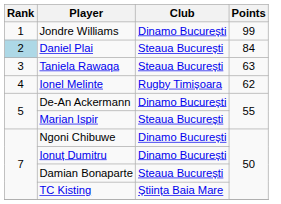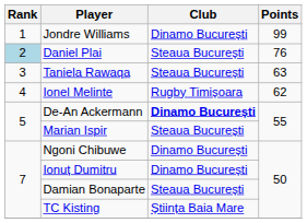Daniel Plai | Points: 84 -> 76
De-An Ackermann | Club: normal -> bold
